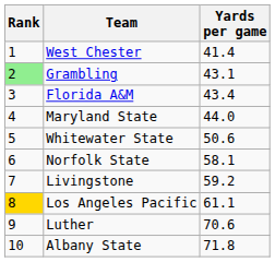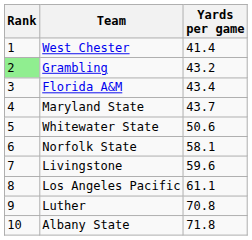Grambling | Yards per game: 43.1 -> 43.2
Maryland State | Yards per game: 44.0 -> 43.7
Livingstone | Yards per game: 59.2 -> 59.6
Los Angeles Pacific | Rank: gold background -> no background
Luther | Yards per game: 70.6 -> 70.8
